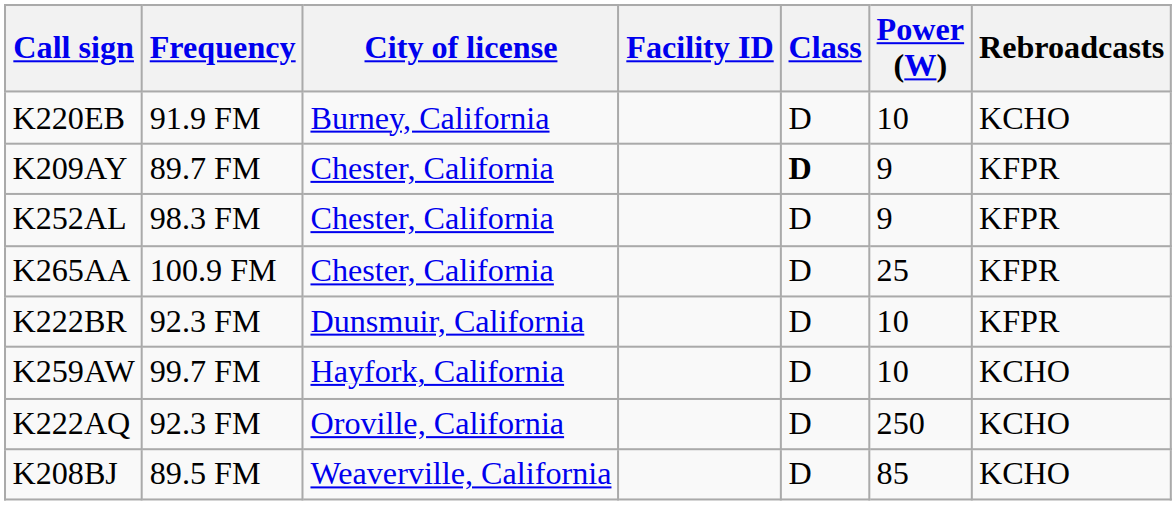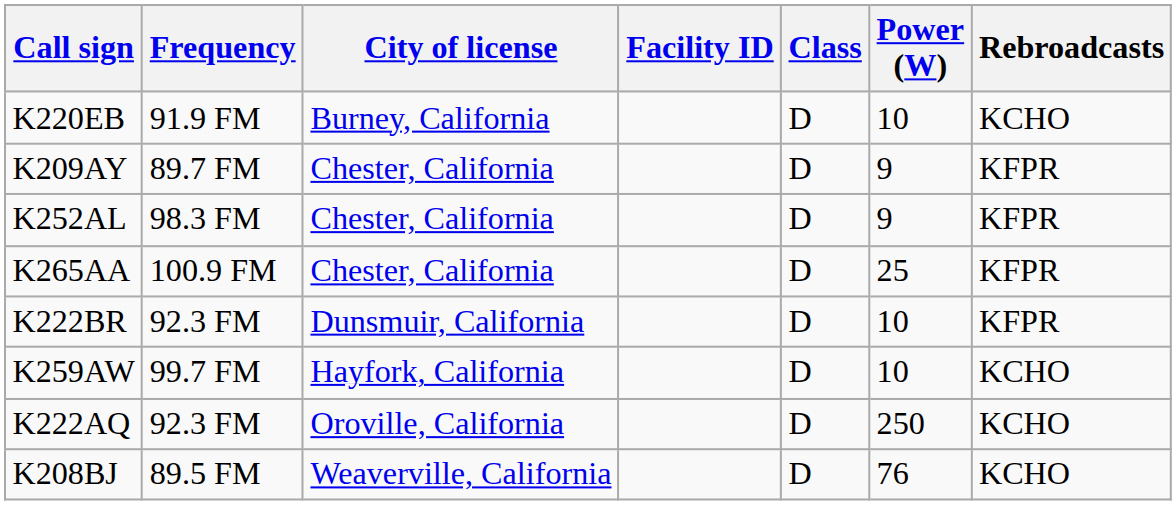K209AY | Class: bold -> normal
K208BJ | Power (W): 85 -> 76
